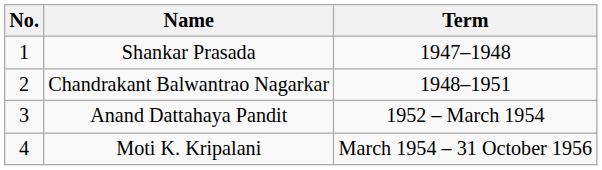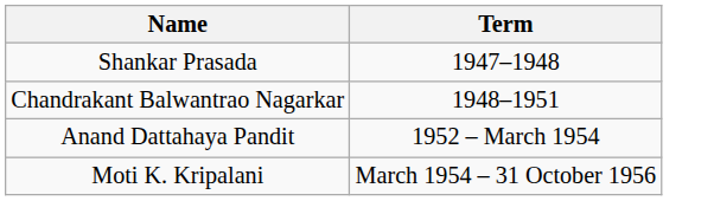- column: No. | 1 | 2 | 3 | 4
